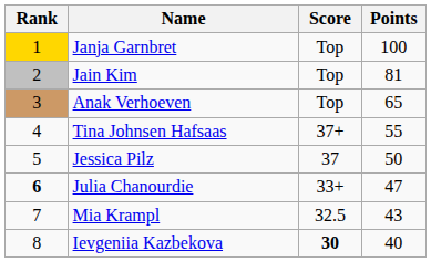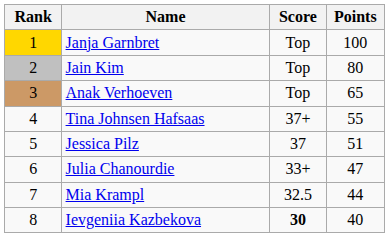Jain Kim | Points: 81 -> 80
Jessica Pilz | Points: 50 -> 51
Julia Chanourdie | Rank: bold -> normal
Mia Krampl | Points: 43 -> 44
